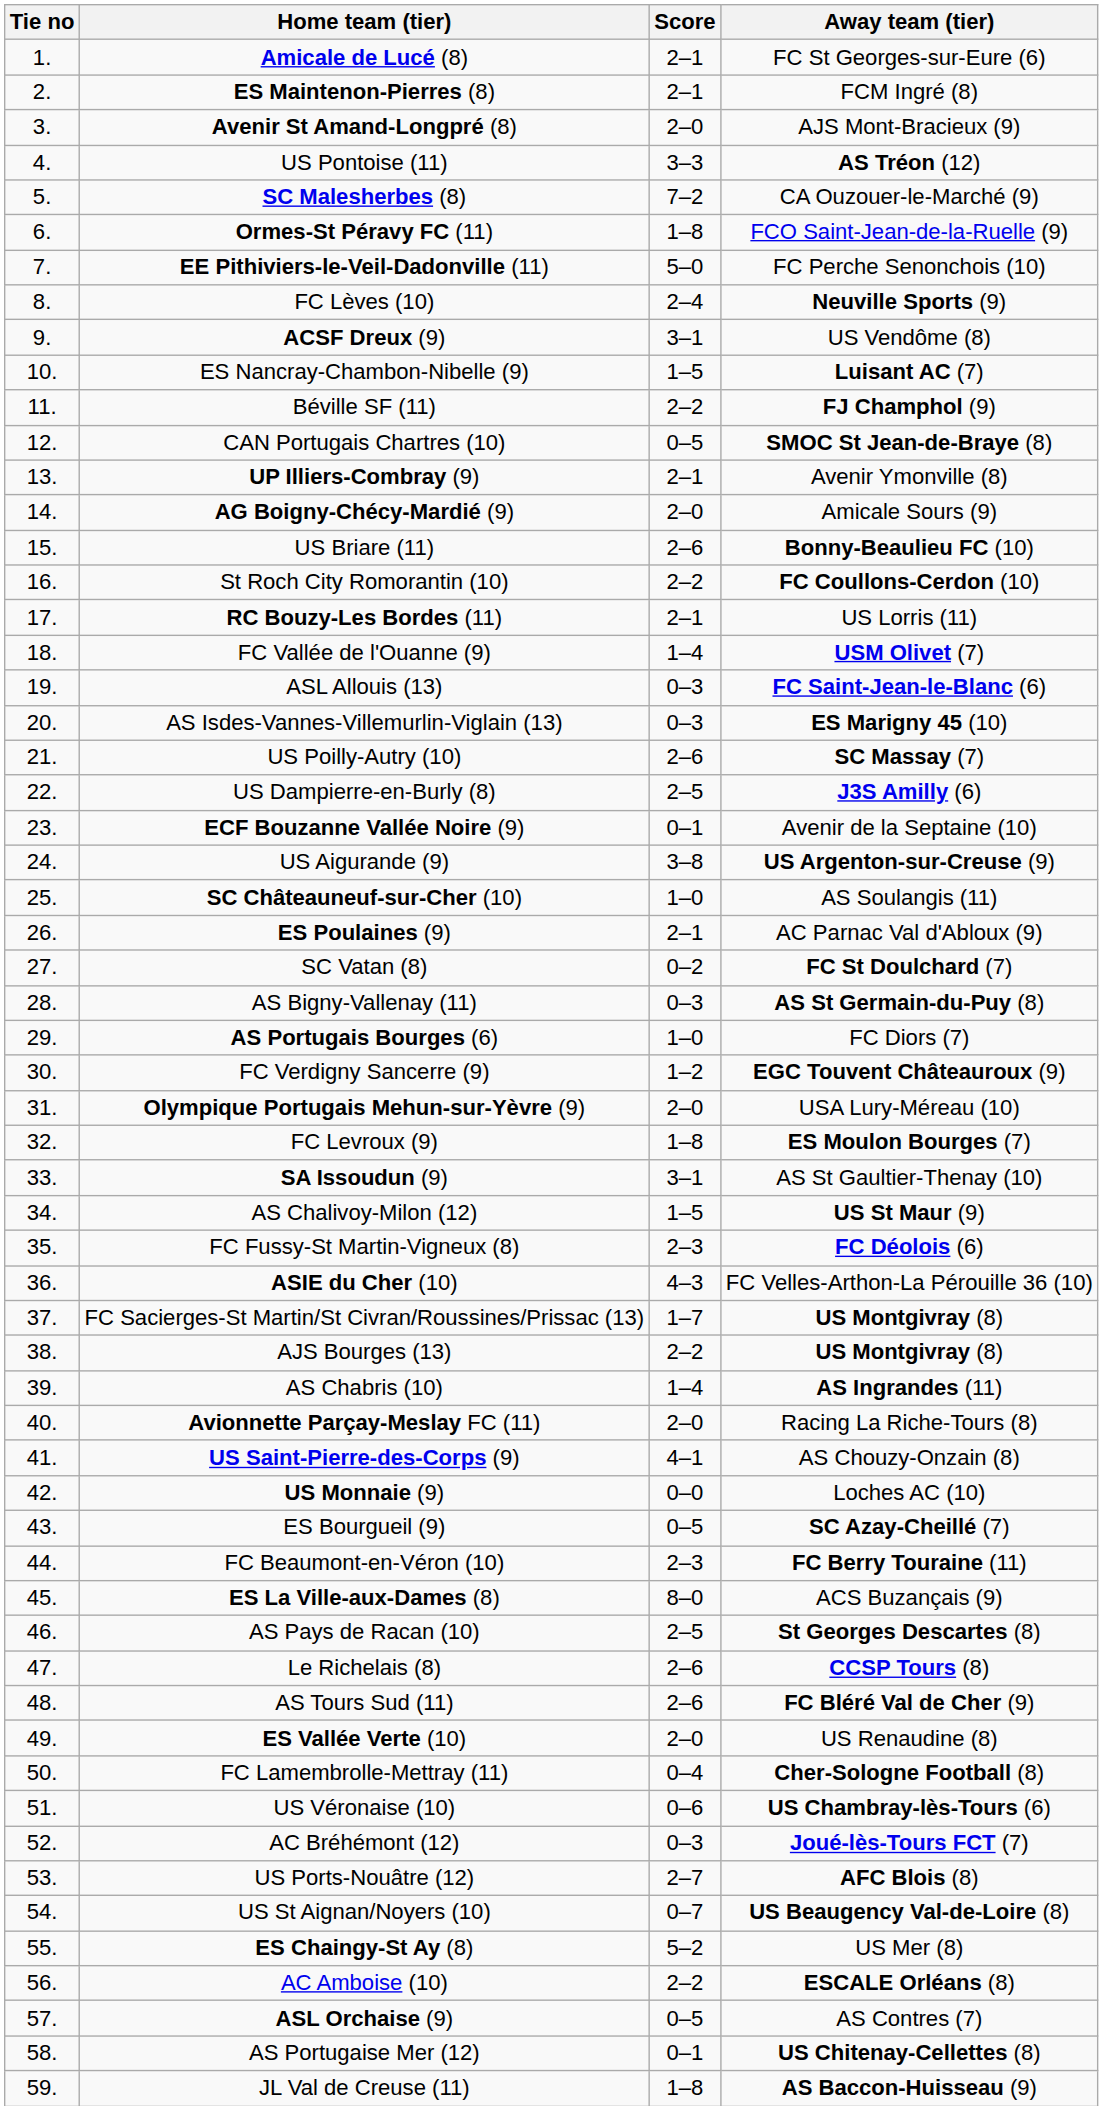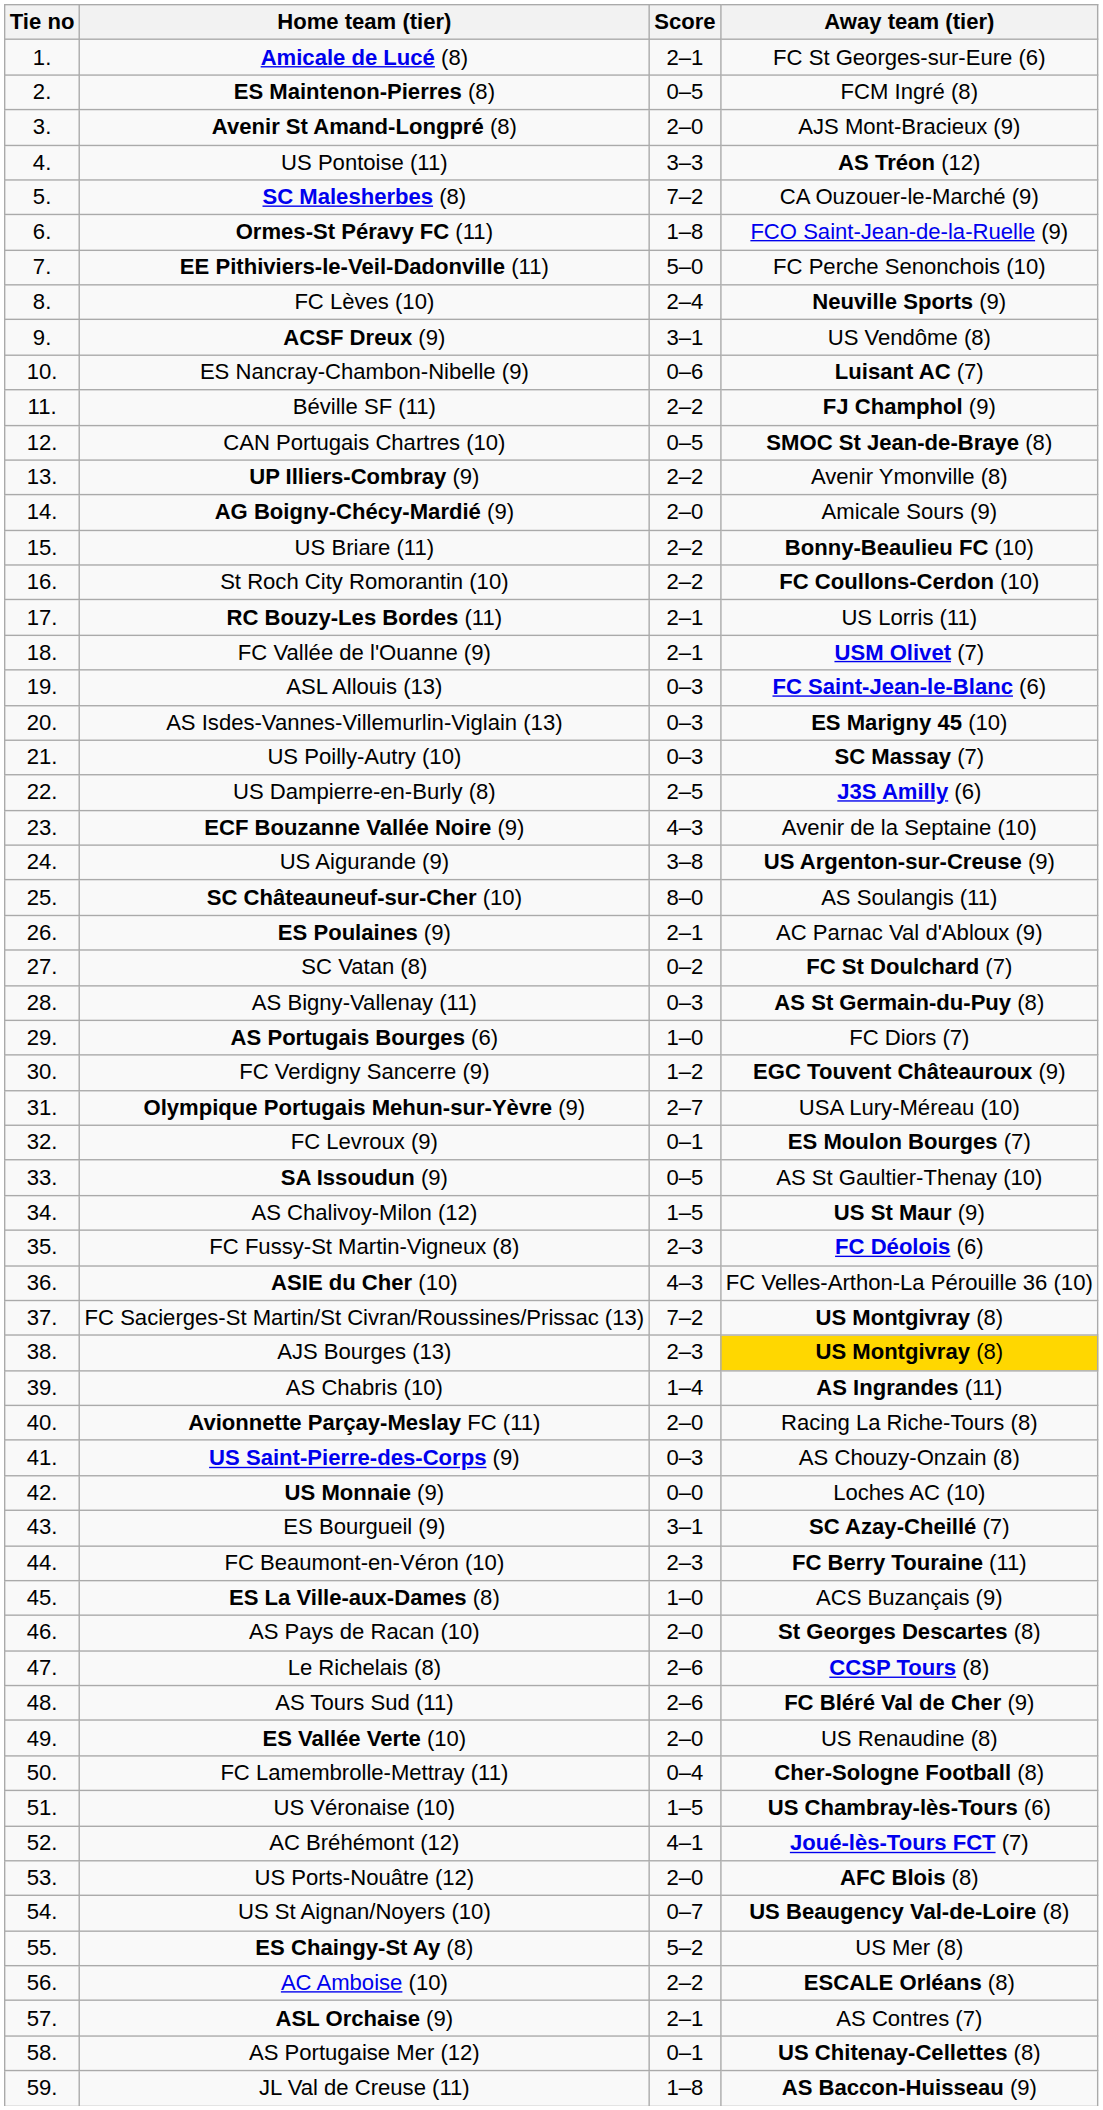ES Maintenon-Pierres (8) | Score: 2–1 -> 0–5
ES Nancray-Chambon-Nibelle (9) | Score: 1–5 -> 0–6
UP Illiers-Combray (9) | Score: 2–1 -> 2–2
US Briare (11) | Score: 2–6 -> 2–2
FC Vallée de l'Ouanne (9) | Score: 1–4 -> 2–1
US Poilly-Autry (10) | Score: 2–6 -> 0–3
ECF Bouzanne Vallée Noire (9) | Score: 0–1 -> 4–3
SC Châteauneuf-sur-Cher (10) | Score: 1–0 -> 8–0
Olympique Portugais Mehun-sur-Yèvre (9) | Score: 2–0 -> 2–7
FC Levroux (9) | Score: 1–8 -> 0–1
SA Issoudun (9) | Score: 3–1 -> 0–5
FC Sacierges-St Martin/St Civran/Roussines/Prissac (13) | Score: 1–7 -> 7–2
AJS Bourges (13) | Score: 2–2 -> 2–3
AJS Bourges (13) | Away team (tier): no background -> gold background
US Saint-Pierre-des-Corps (9) | Score: 4–1 -> 0–3
ES Bourgueil (9) | Score: 0–5 -> 3–1
ES La Ville-aux-Dames (8) | Score: 8–0 -> 1–0
AS Pays de Racan (10) | Score: 2–5 -> 2–0
US Véronaise (10) | Score: 0–6 -> 1–5
AC Bréhémont (12) | Score: 0–3 -> 4–1
US Ports-Nouâtre (12) | Score: 2–7 -> 2–0
ASL Orchaise (9) | Score: 0–5 -> 2–1
